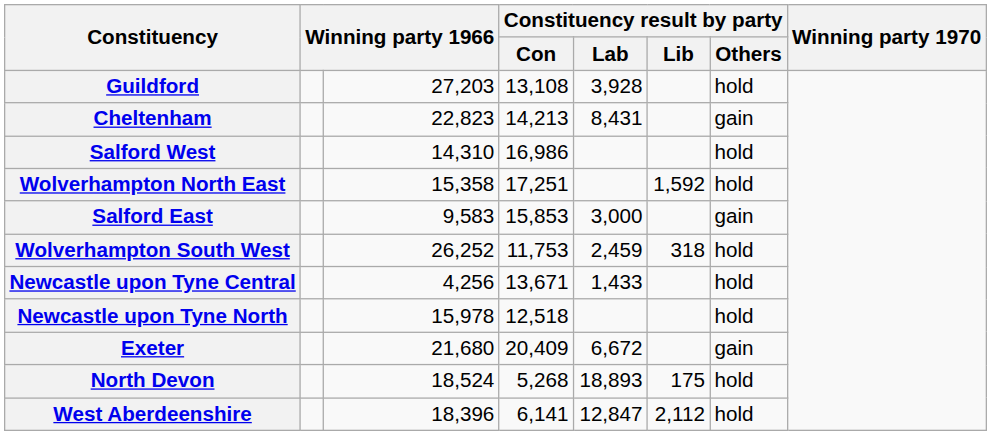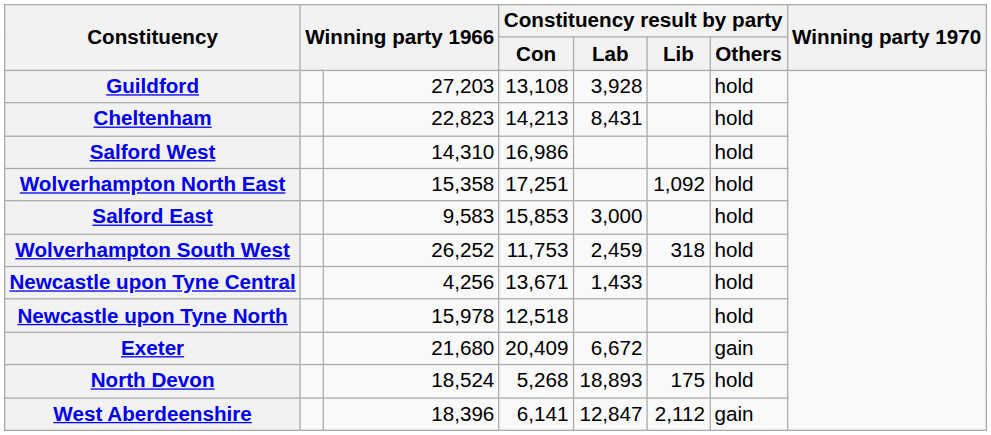Cheltenham | Constituency result by party / Others: gain -> hold
Wolverhampton North East | Constituency result by party / Lib: 1,592 -> 1,092
Salford East | Constituency result by party / Others: gain -> hold
West Aberdeenshire | Constituency result by party / Others: hold -> gain
